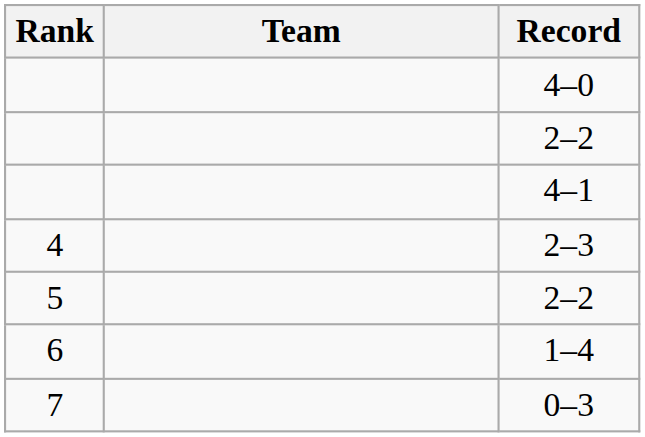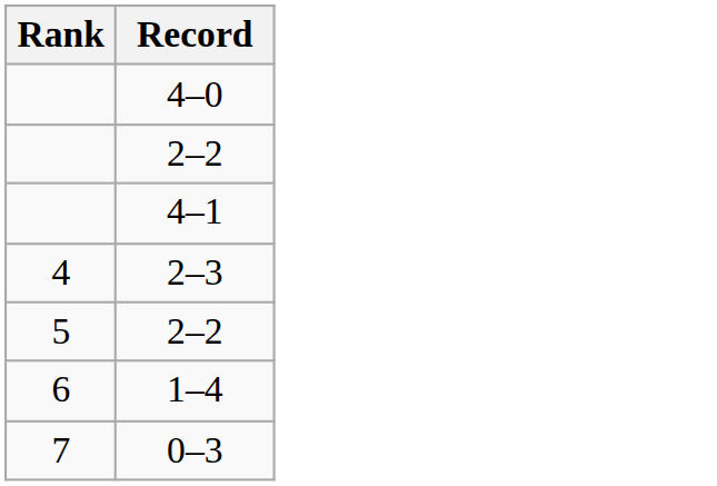- column: Team
